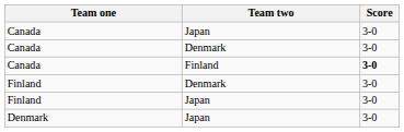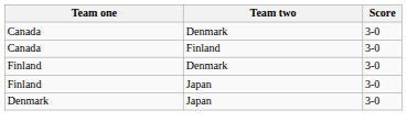- row: Canada | Japan | 3-0
Canada / Finland | Score: bold -> normal
